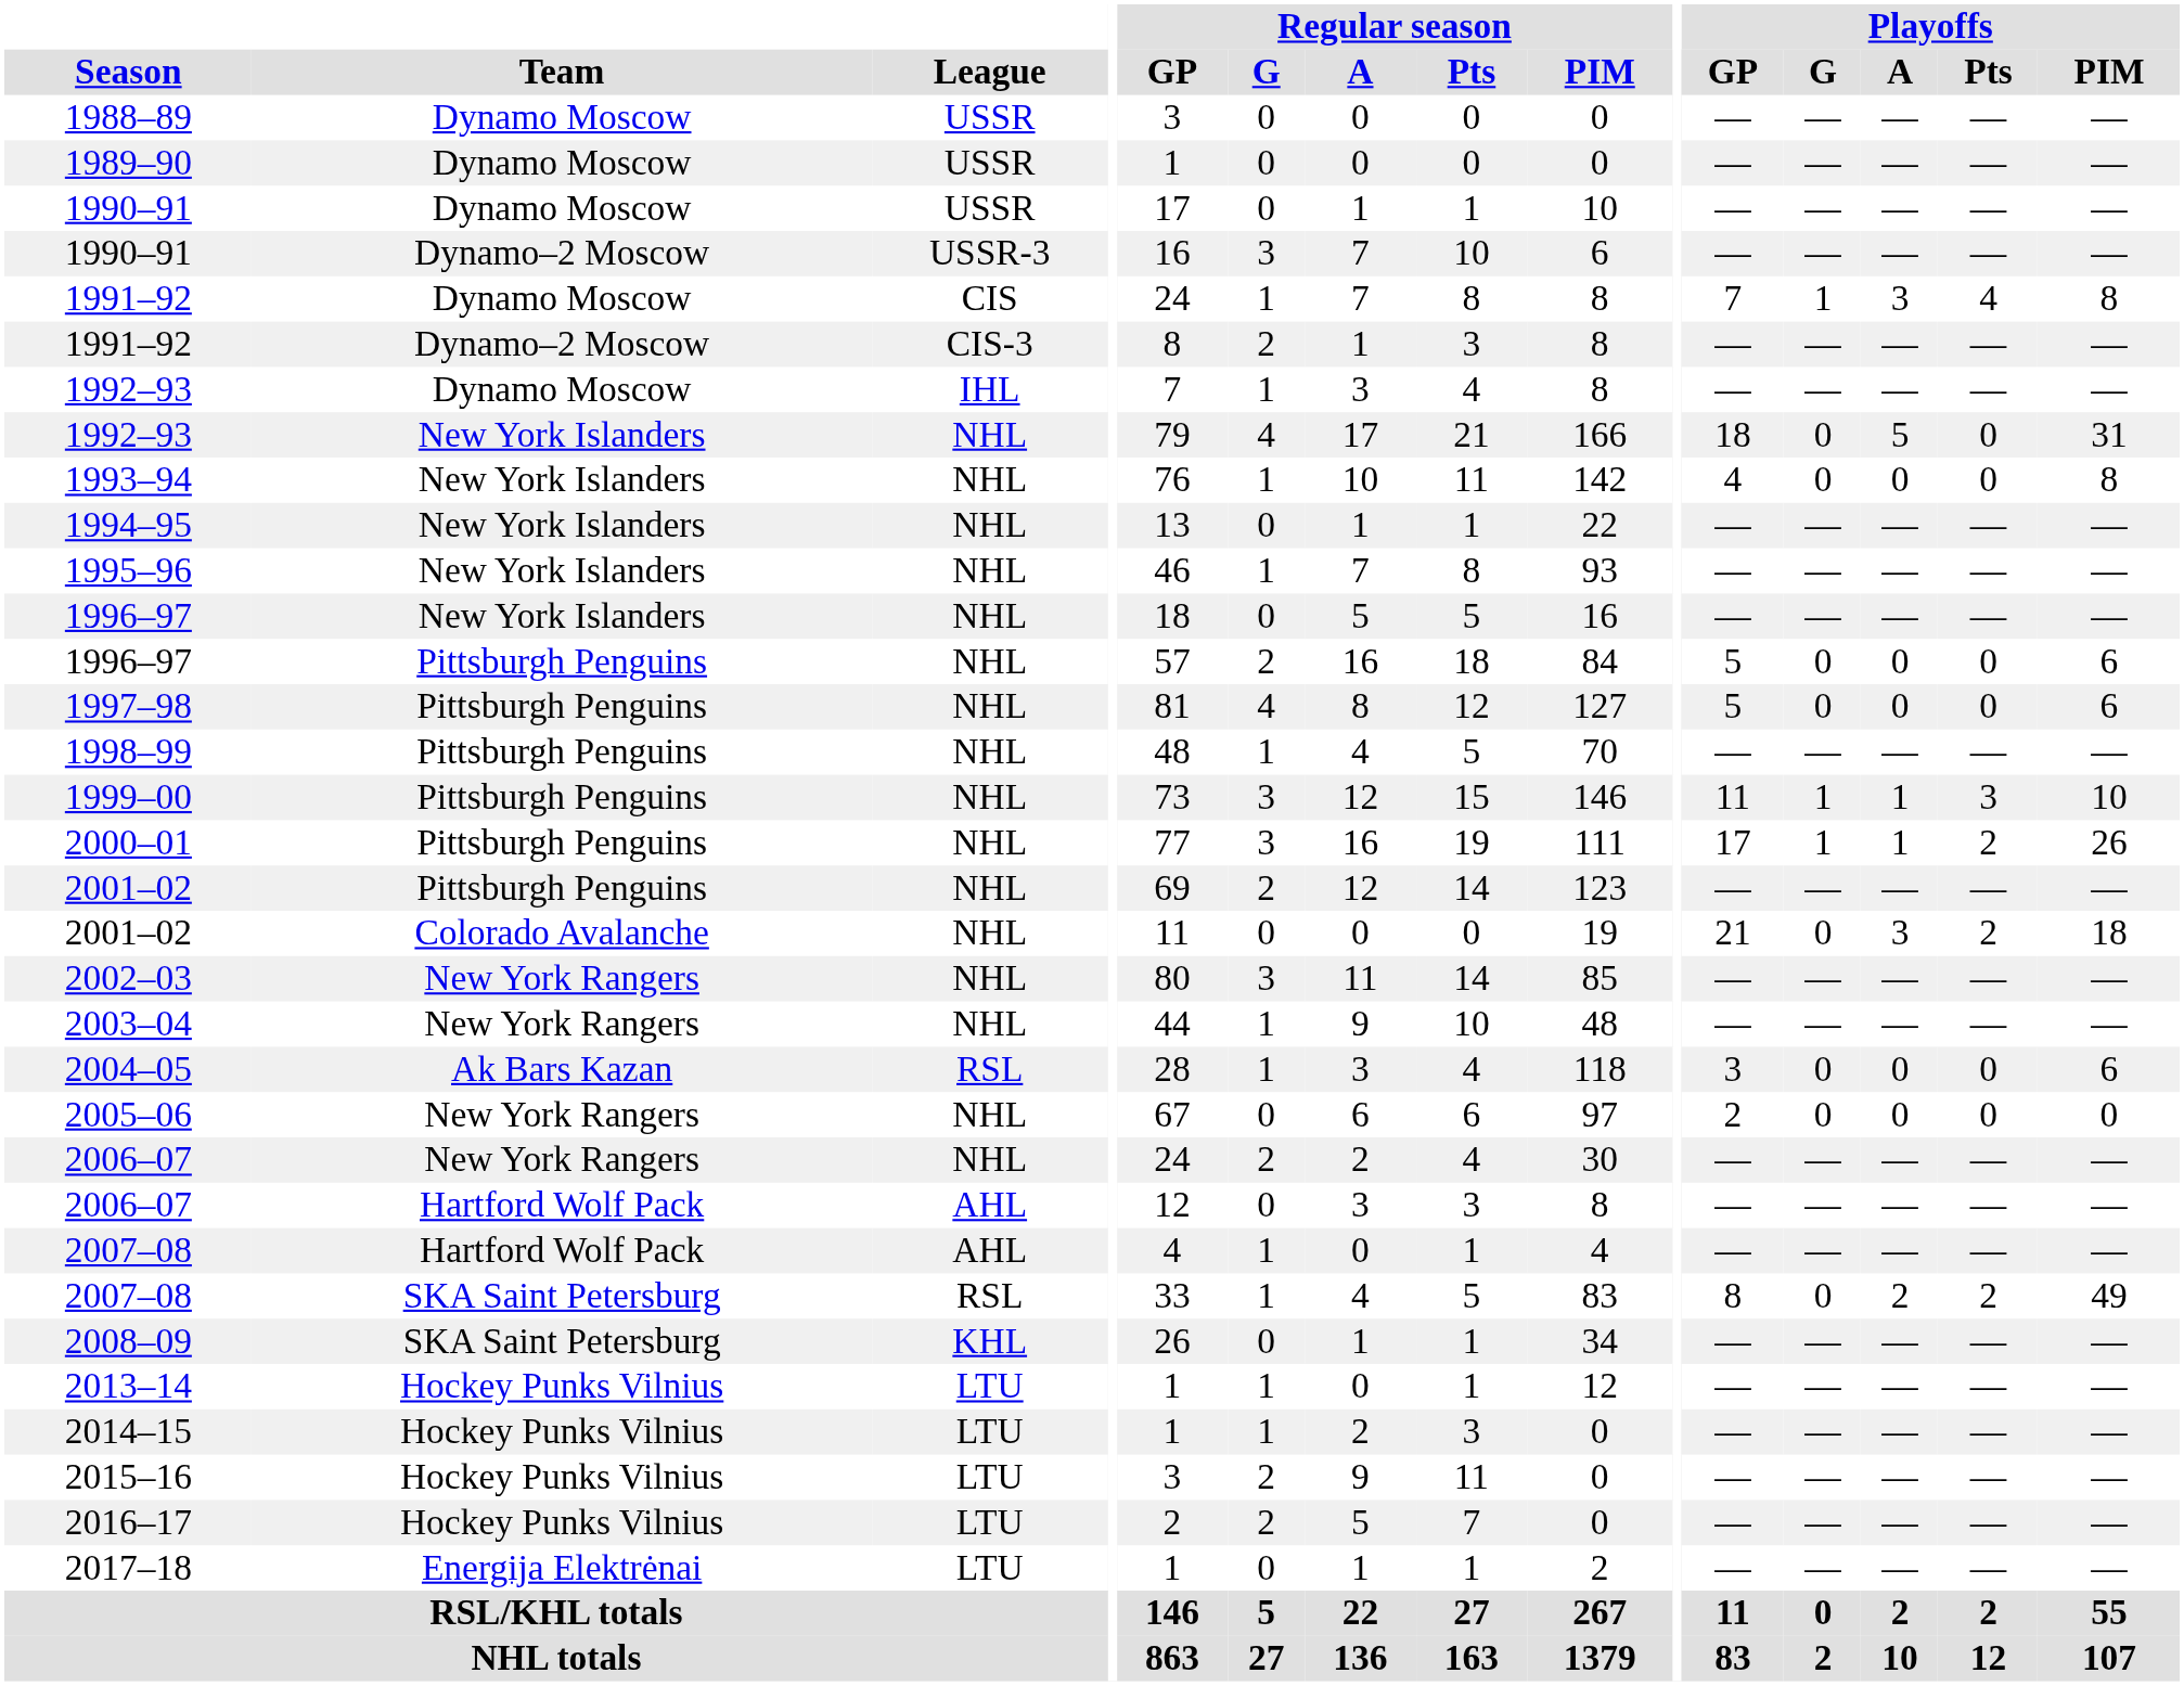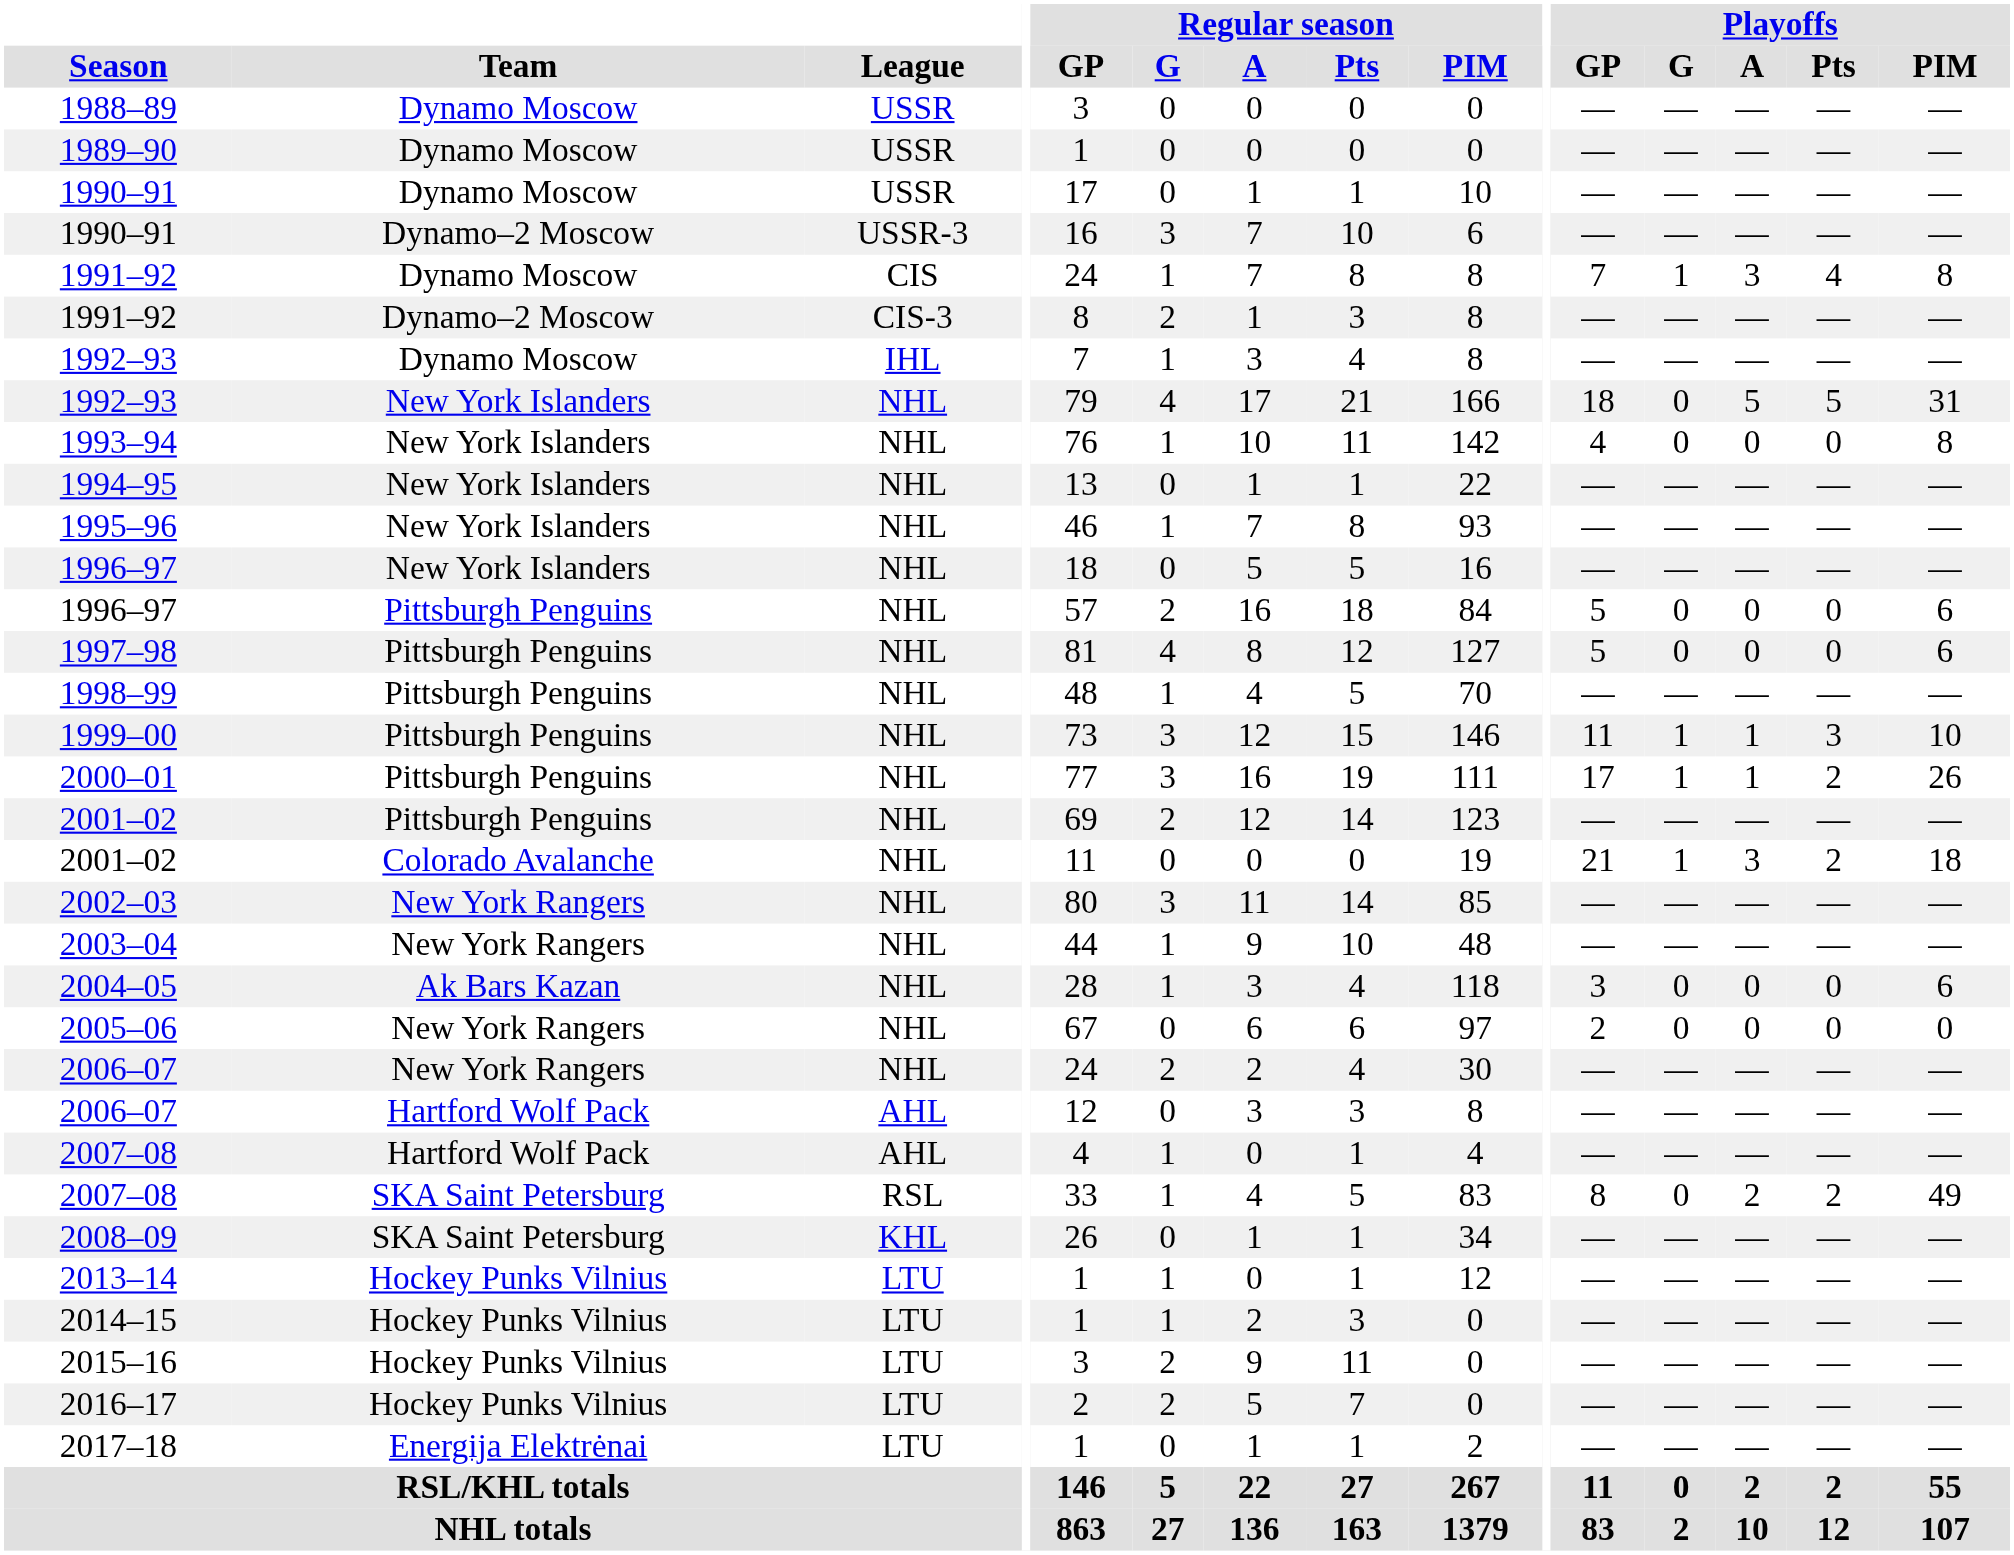1992–93 / New York Islanders | Playoffs / Pts: 0 -> 5
2001–02 / Colorado Avalanche | Playoffs / G: 0 -> 1
2004–05 | League: RSL -> NHL
